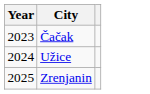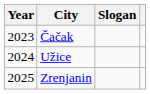+ column: Slogan
